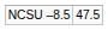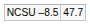NCSU –8.5 | column 2: 47.5 -> 47.7
